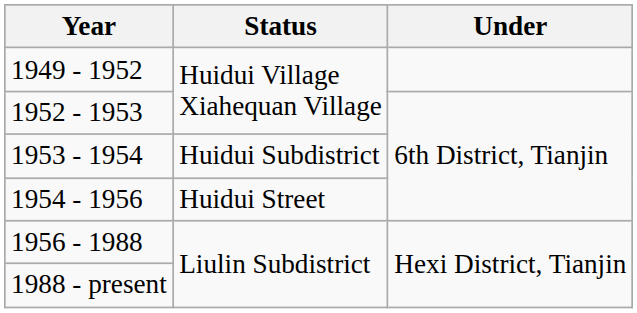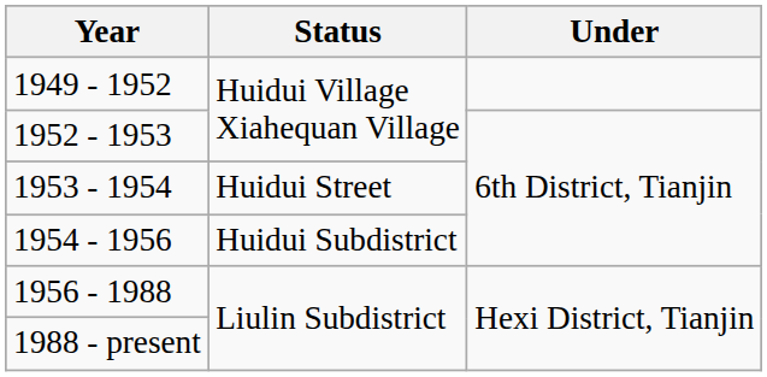1953 - 1954 | Status: Huidui Subdistrict -> Huidui Street
1954 - 1956 | Status: Huidui Street -> Huidui Subdistrict
